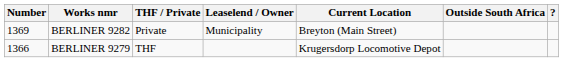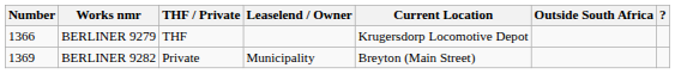rows swapped: BERLINER 9279 <-> BERLINER 9282
